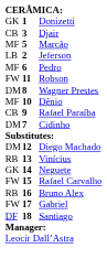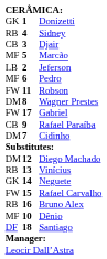+ row: RB | 4 | Sidney
rows swapped: Dênio <-> Gabriel
